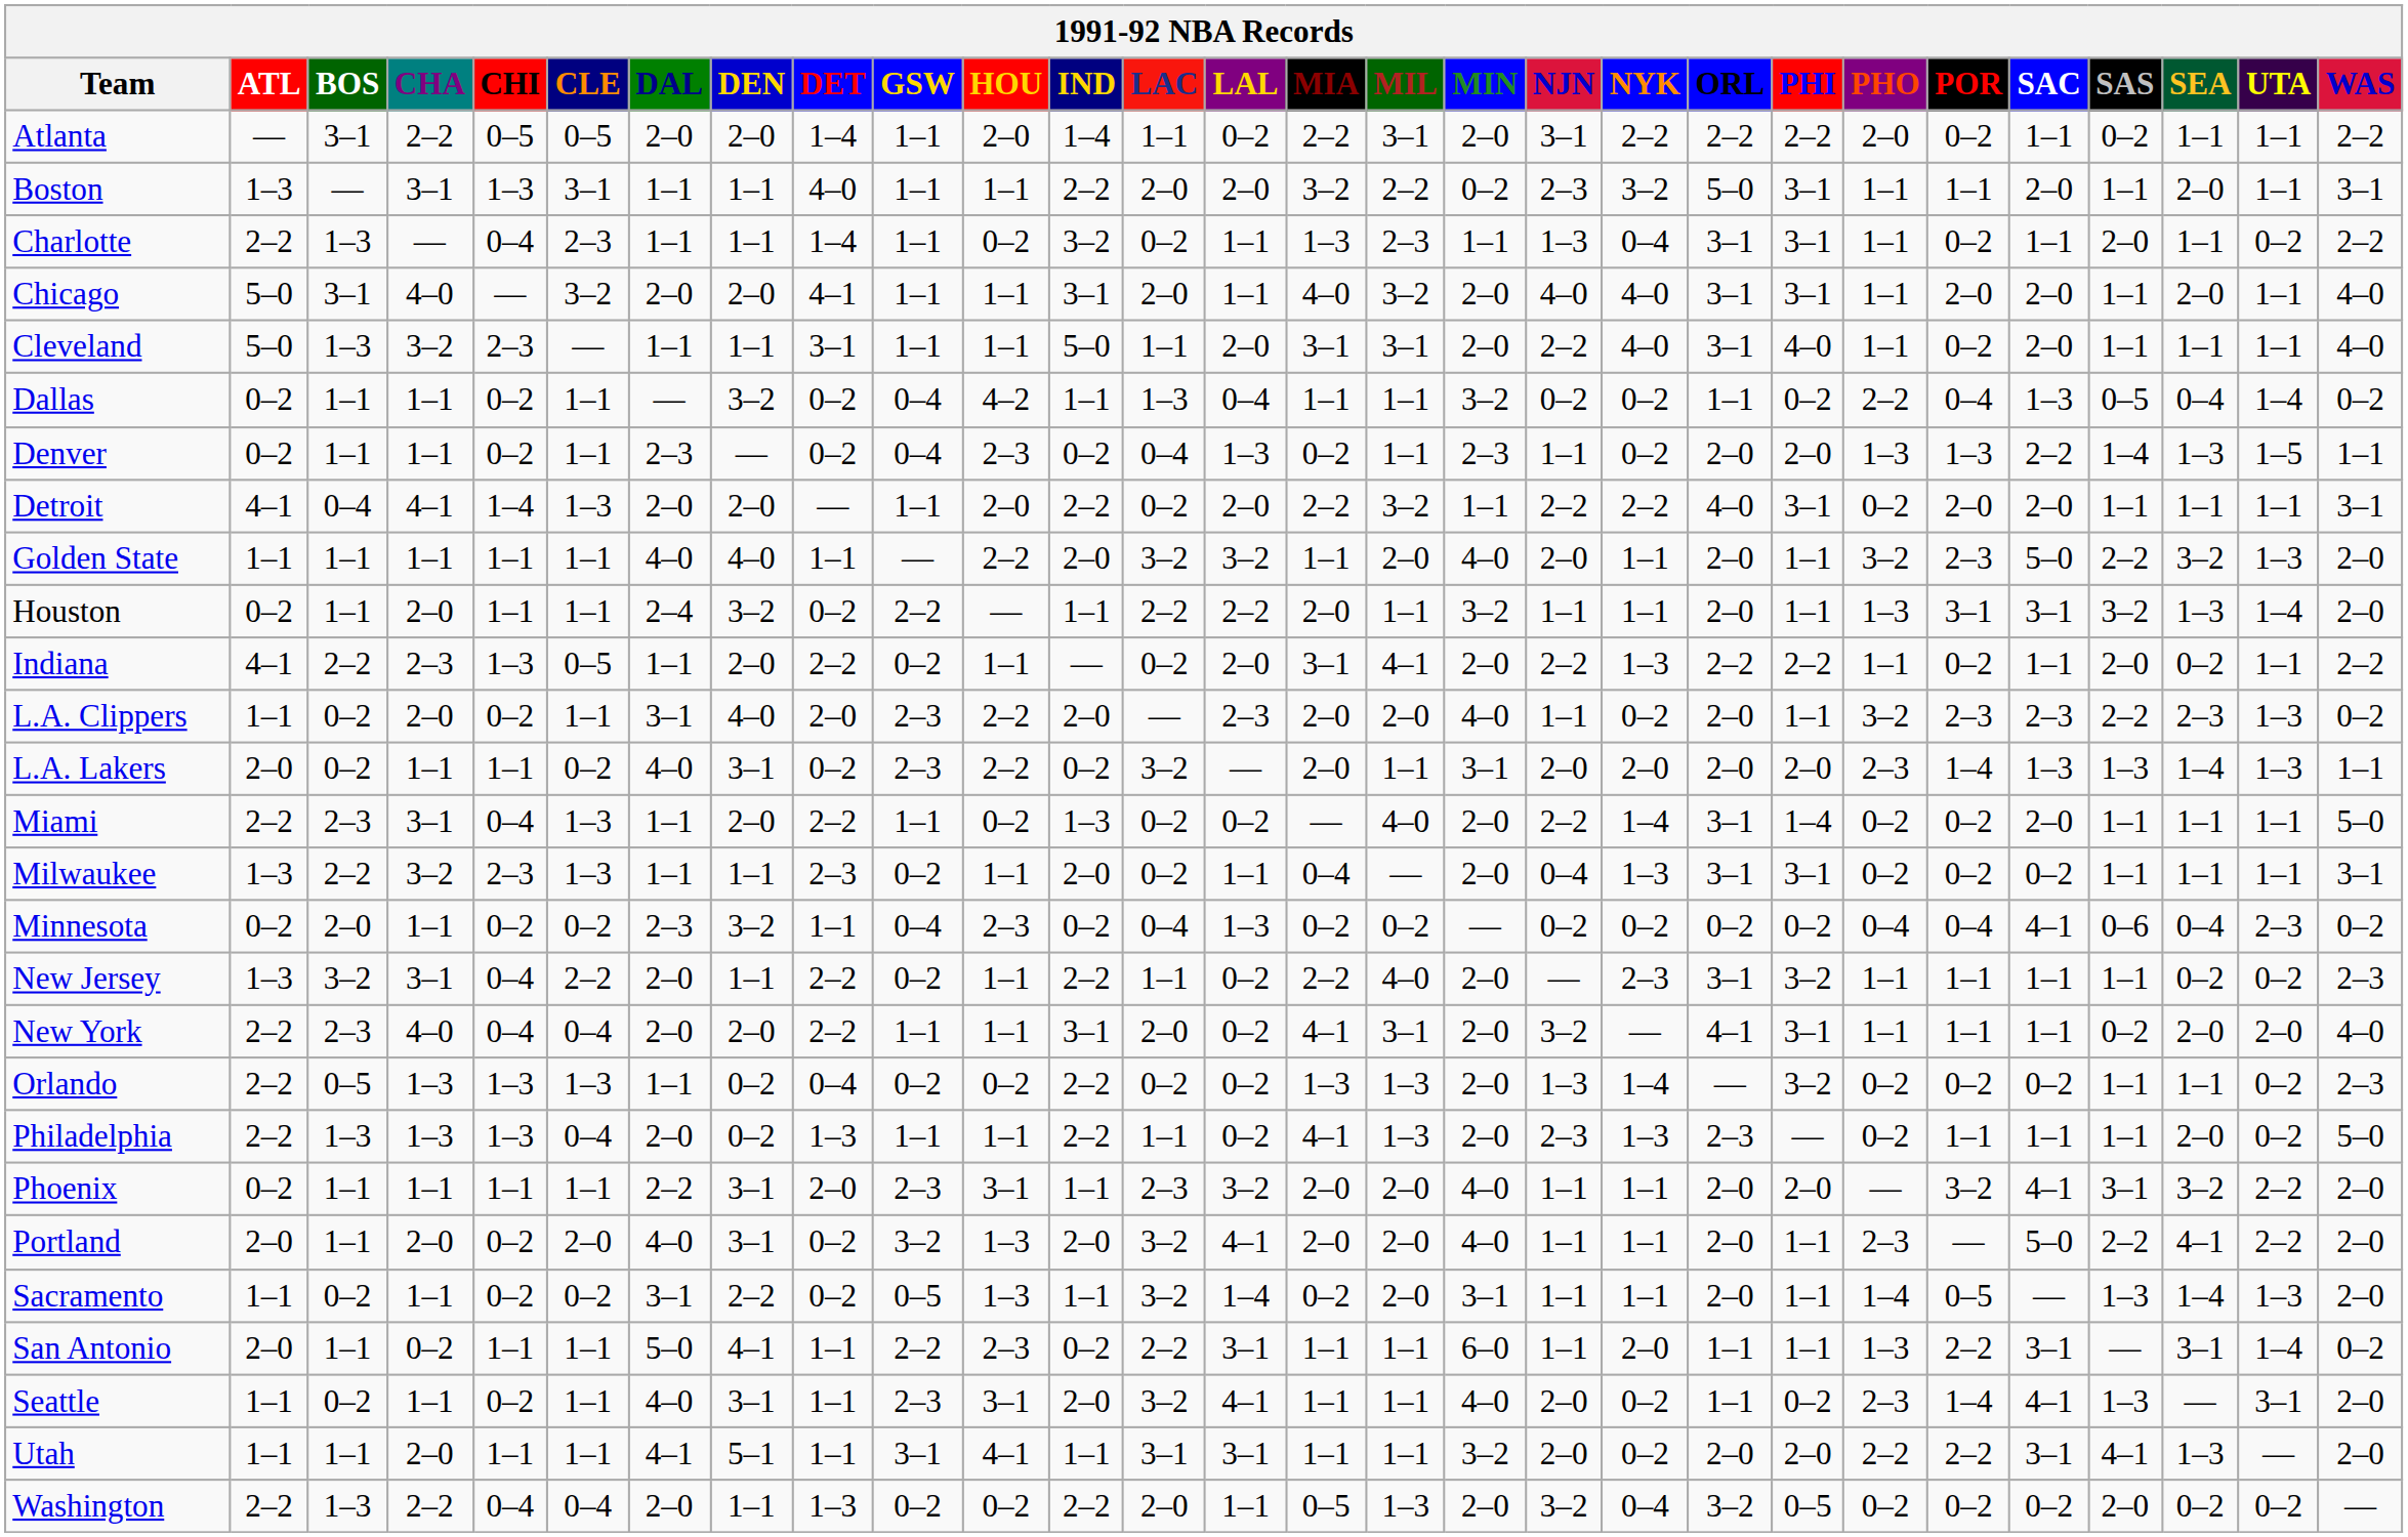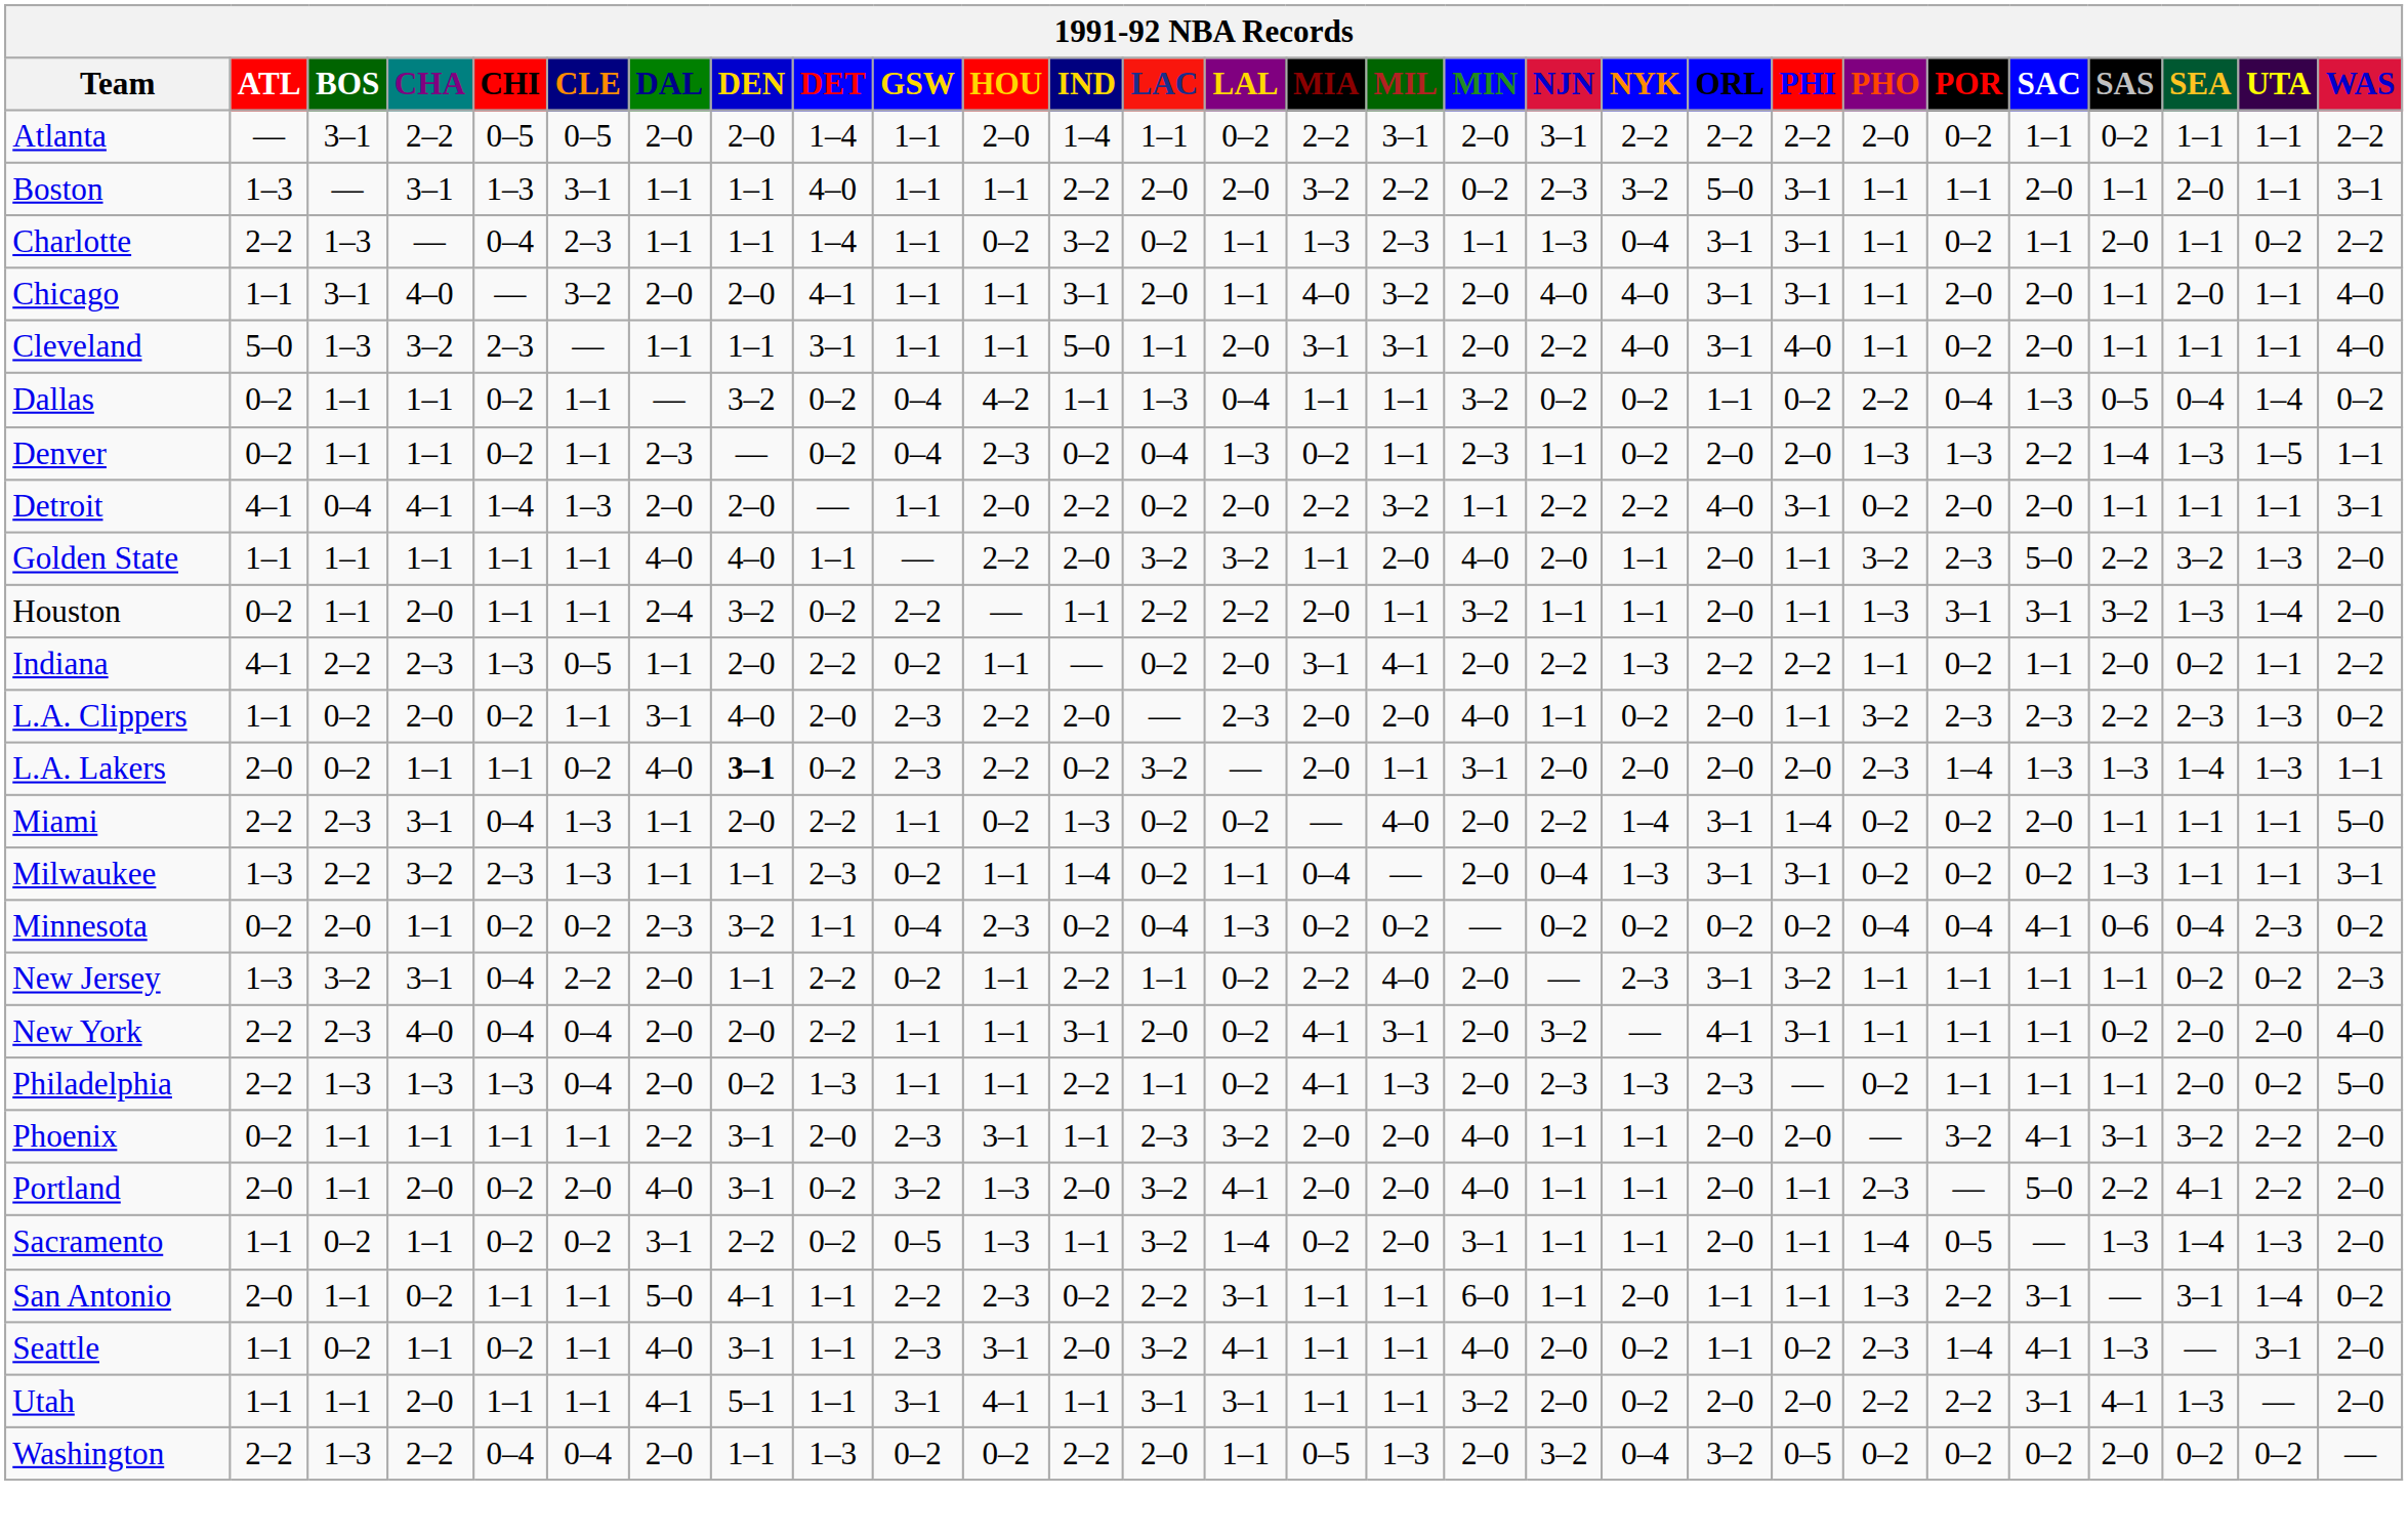Chicago | ATL: 5–0 -> 1–1
L.A. Lakers | DEN: normal -> bold
Milwaukee | IND: 2–0 -> 1–4
Milwaukee | SAS: 1–1 -> 1–3
- row: Orlando | 2–2 | 0–5 | 1–3 | 1–3 | 1–3 | 1–1 | 0–2 | 0–4 | 0–2 | 0–2 | 2–2 | 0–2 | 0–2 | 1–3 | 1–3 | 2–0 | 1–3 | 1–4 | — | 3–2 | 0–2 | 0–2 | 0–2 | 1–1 | 1–1 | 0–2 | 2–3
